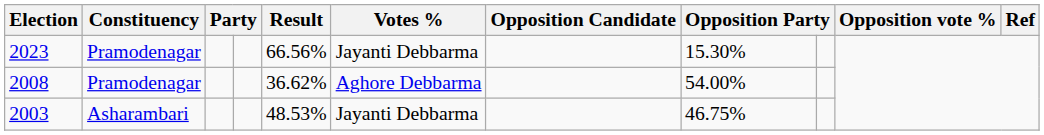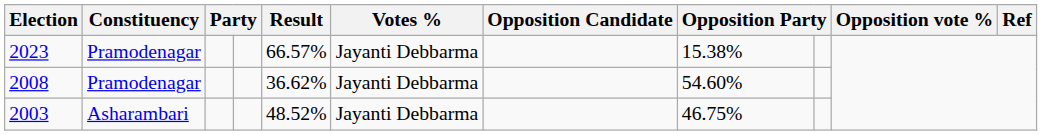2023 | Result: 66.56% -> 66.57%
2023 | column 8: 15.30% -> 15.38%
2008 | Votes %: Aghore Debbarma -> Jayanti Debbarma
2008 | column 8: 54.00% -> 54.60%
2003 | Result: 48.53% -> 48.52%
